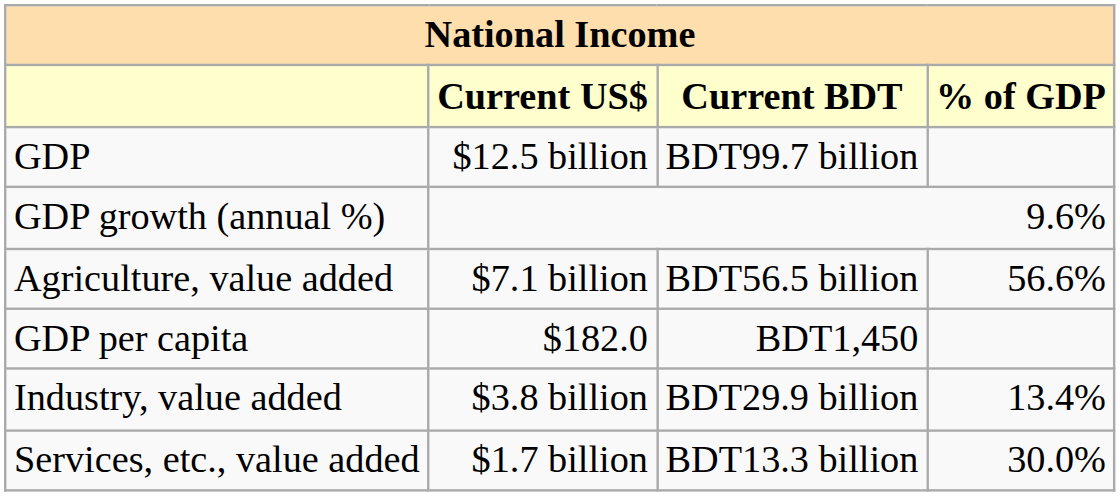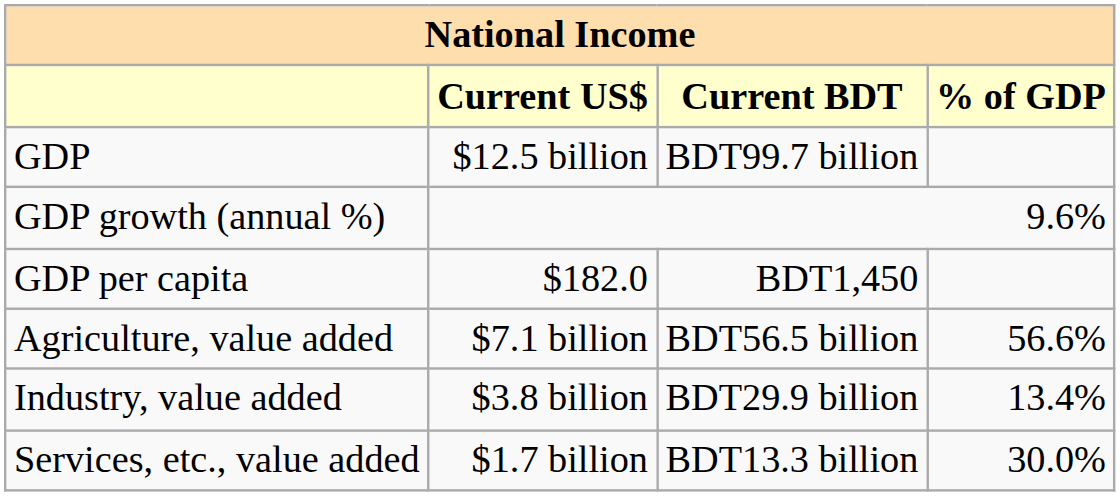rows swapped: GDP per capita <-> Agriculture, value added
